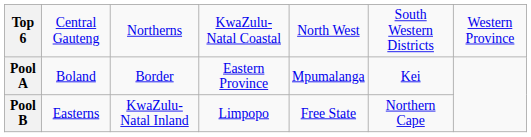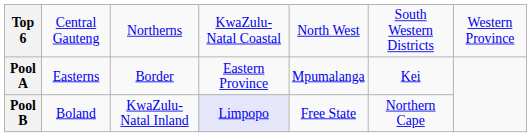Pool A | column 2: Boland -> Easterns
Pool B | column 2: Easterns -> Boland
Pool B | column 4: no background -> lavender background
